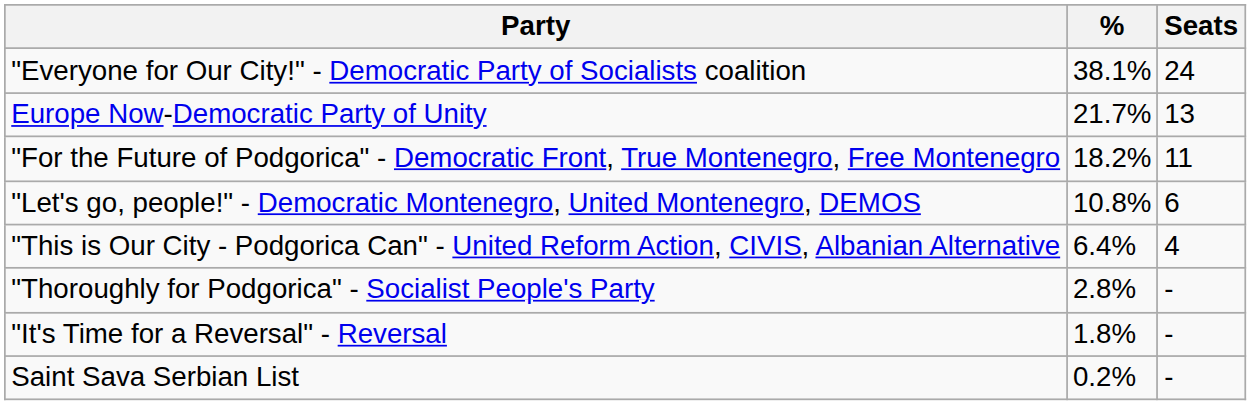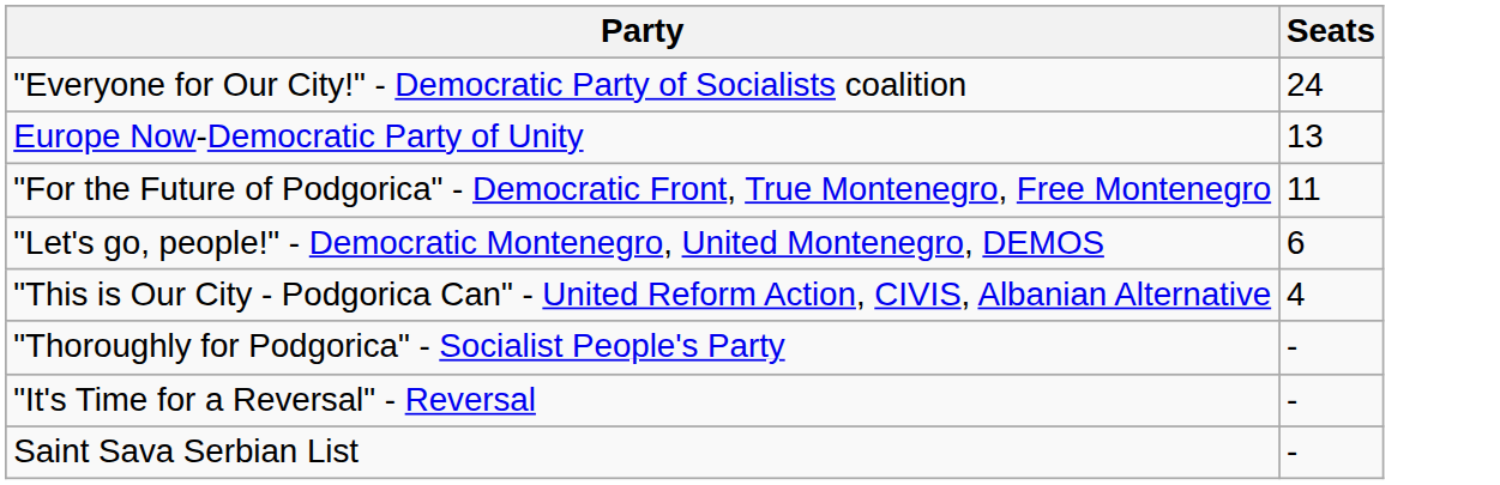- column: % | 38.1% | 21.7% | 18.2% | 10.8% | 6.4% | 2.8% | 1.8% | 0.2%
